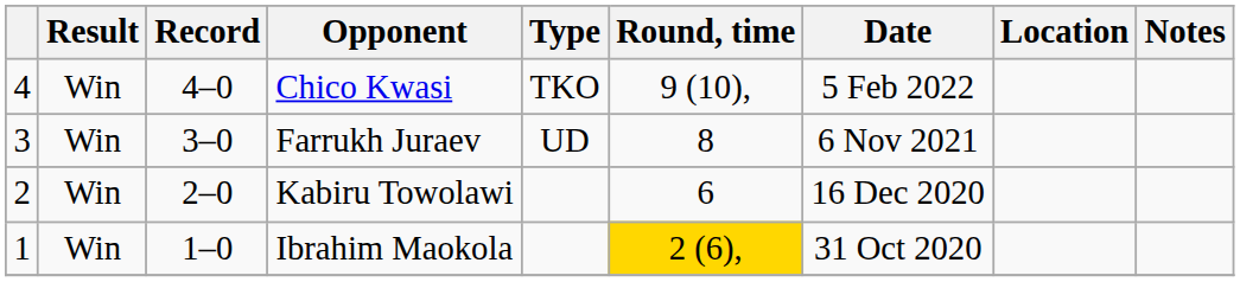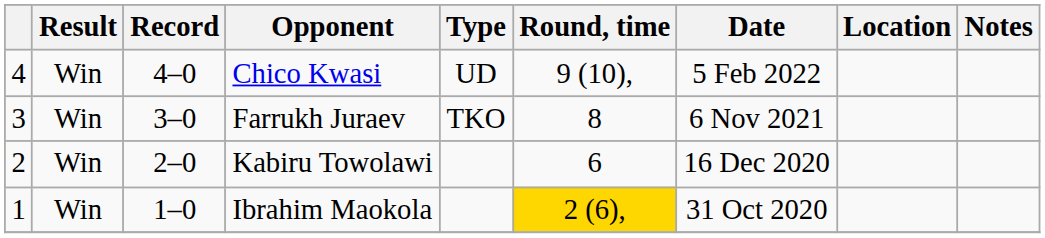Chico Kwasi | Type: TKO -> UD
Farrukh Juraev | Type: UD -> TKO
